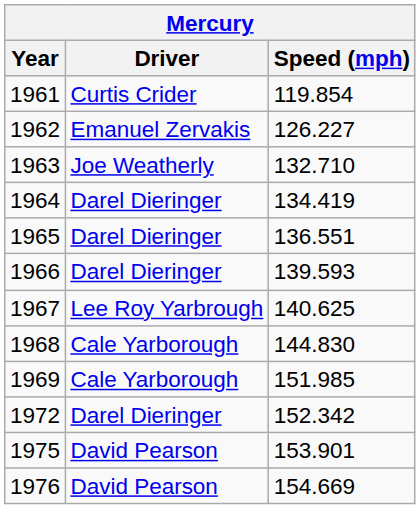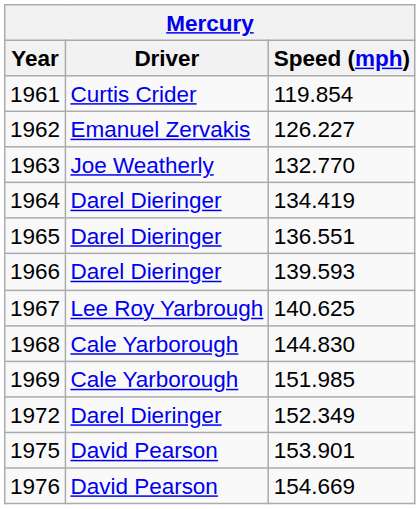1963 | Speed (mph): 132.710 -> 132.770
1972 | Speed (mph): 152.342 -> 152.349
